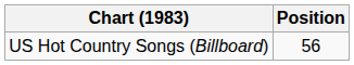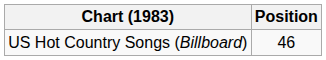US Hot Country Songs (Billboard) | Position: 56 -> 46
